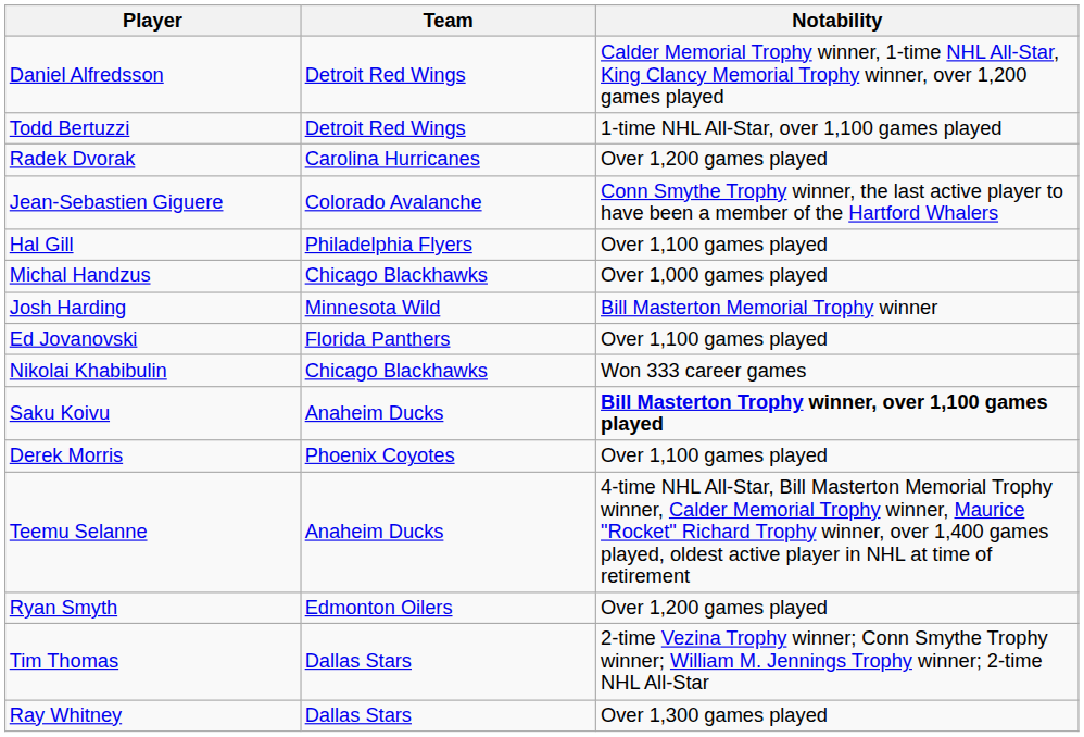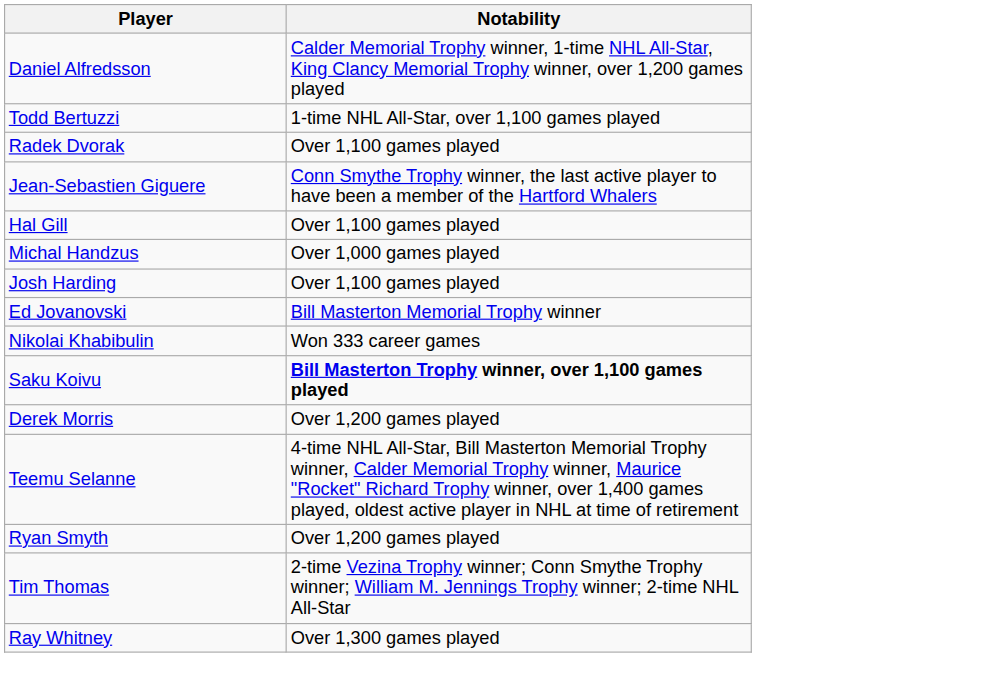- column: Team | Detroit Red Wings | Detroit Red Wings | Carolina Hurricanes | Colorado Avalanche | Philadelphia Flyers | Chicago Blackhawks | Minnesota Wild | Florida Panthers | Chicago Blackhawks | Anaheim Ducks | Phoenix Coyotes | Anaheim Ducks | Edmonton Oilers | Dallas Stars | Dallas Stars
Radek Dvorak | Notability: Over 1,200 games played -> Over 1,100 games played
Josh Harding | Notability: Bill Masterton Memorial Trophy winner -> Over 1,100 games played
Ed Jovanovski | Notability: Over 1,100 games played -> Bill Masterton Memorial Trophy winner
Derek Morris | Notability: Over 1,100 games played -> Over 1,200 games played
